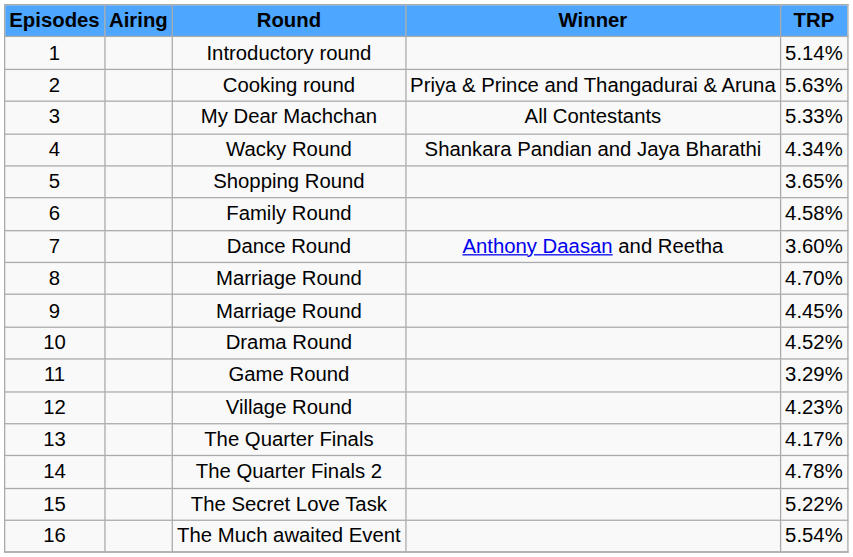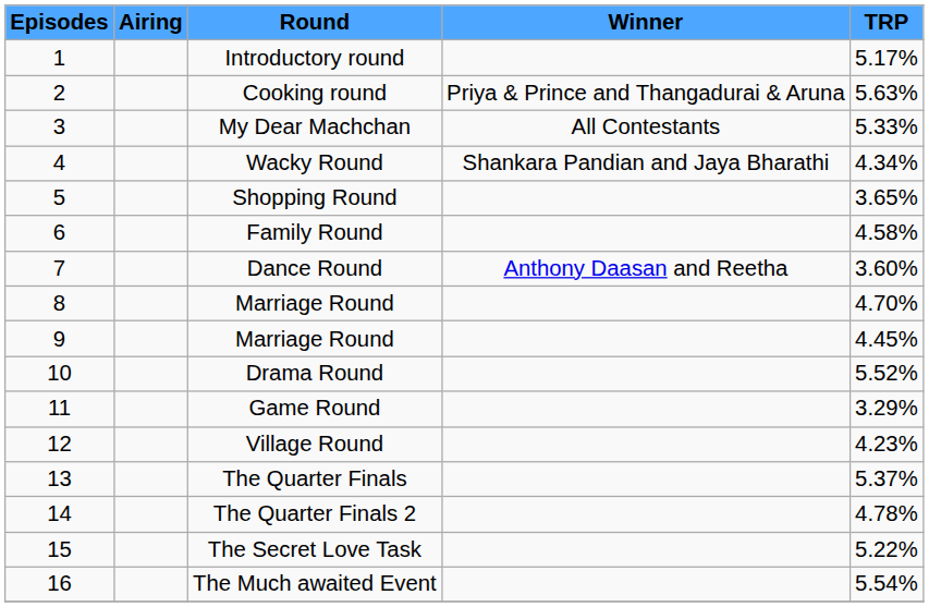Introductory round | TRP: 5.14% -> 5.17%
Drama Round | TRP: 4.52% -> 5.52%
The Quarter Finals | TRP: 4.17% -> 5.37%
